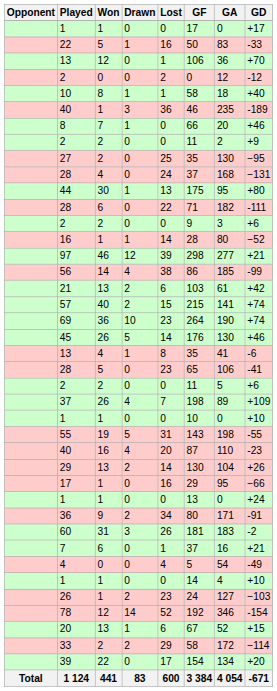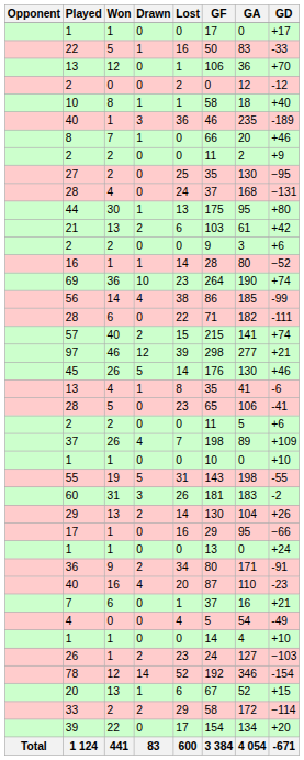rows swapped: 28 / 6 <-> 21
rows swapped: 69 <-> 97
rows swapped: 60 <-> 40 / 16
